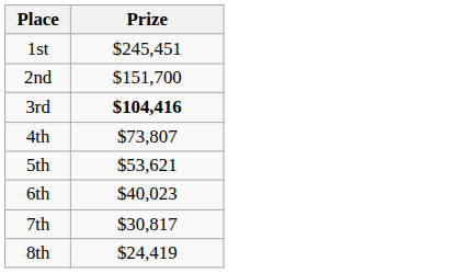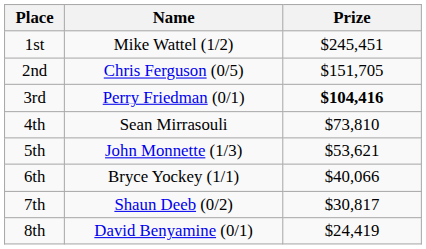+ column: Name | Mike Wattel (1/2) | Chris Ferguson (0/5) | Perry Friedman (0/1) | Sean Mirrasouli | John Monnette (1/3) | Bryce Yockey (1/1) | Shaun Deeb (0/2) | David Benyamine (0/1)
2nd | Prize: $151,700 -> $151,705
4th | Prize: $73,807 -> $73,810
6th | Prize: $40,023 -> $40,066
